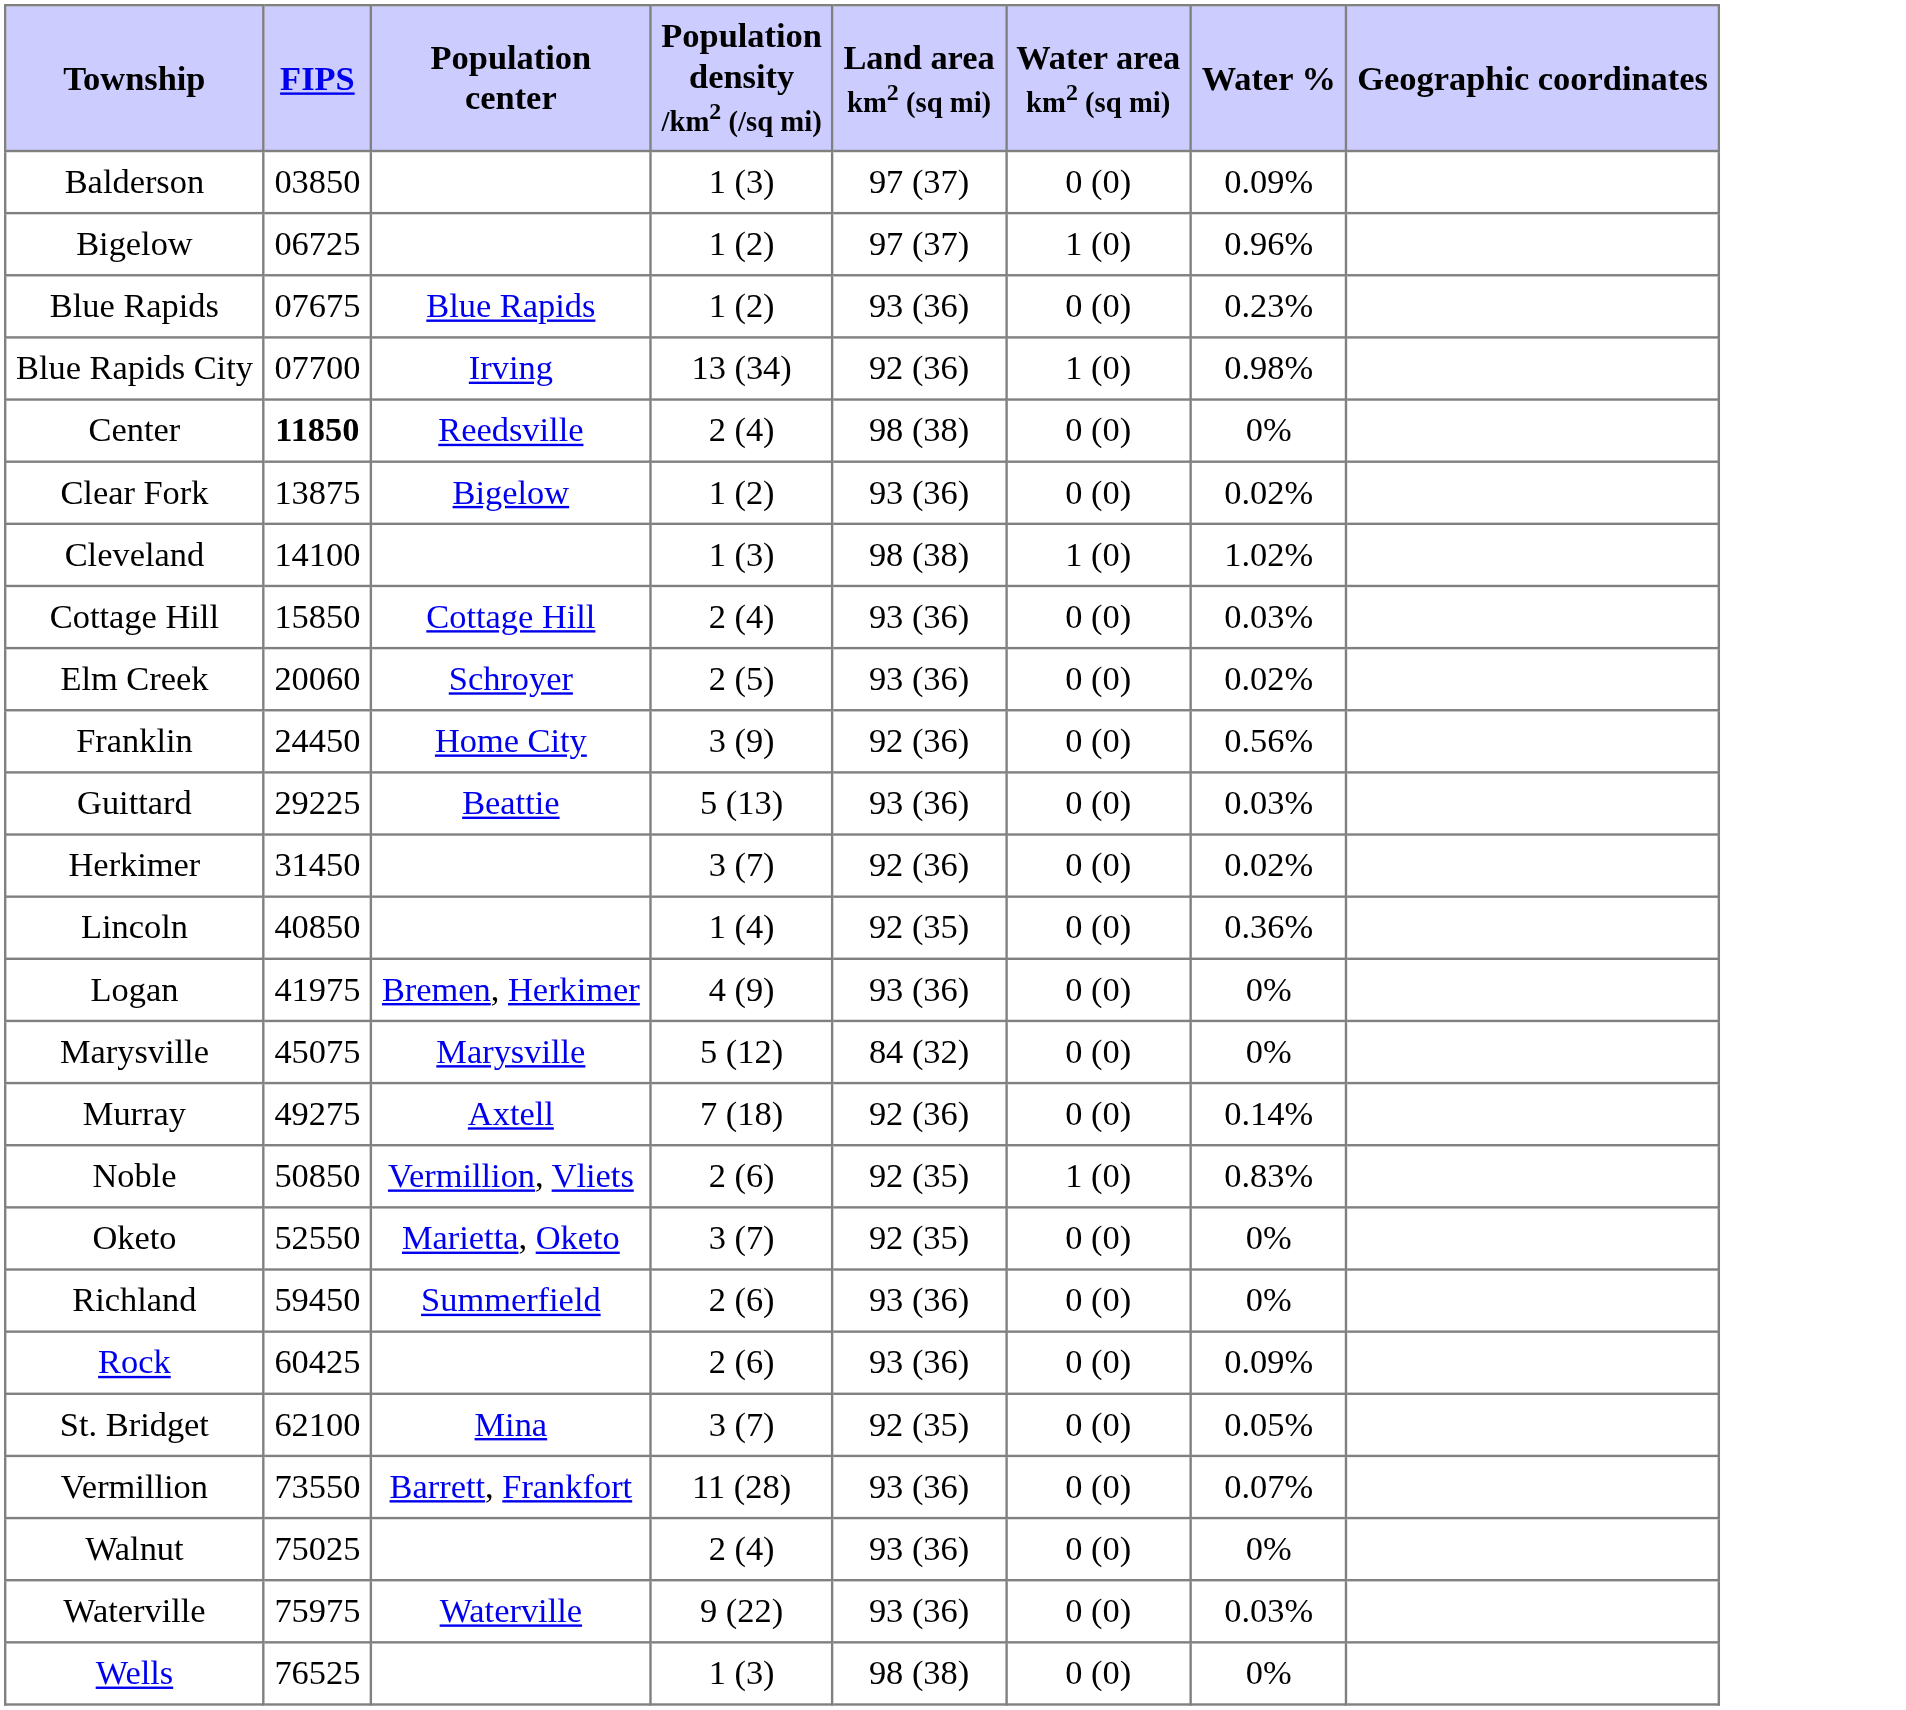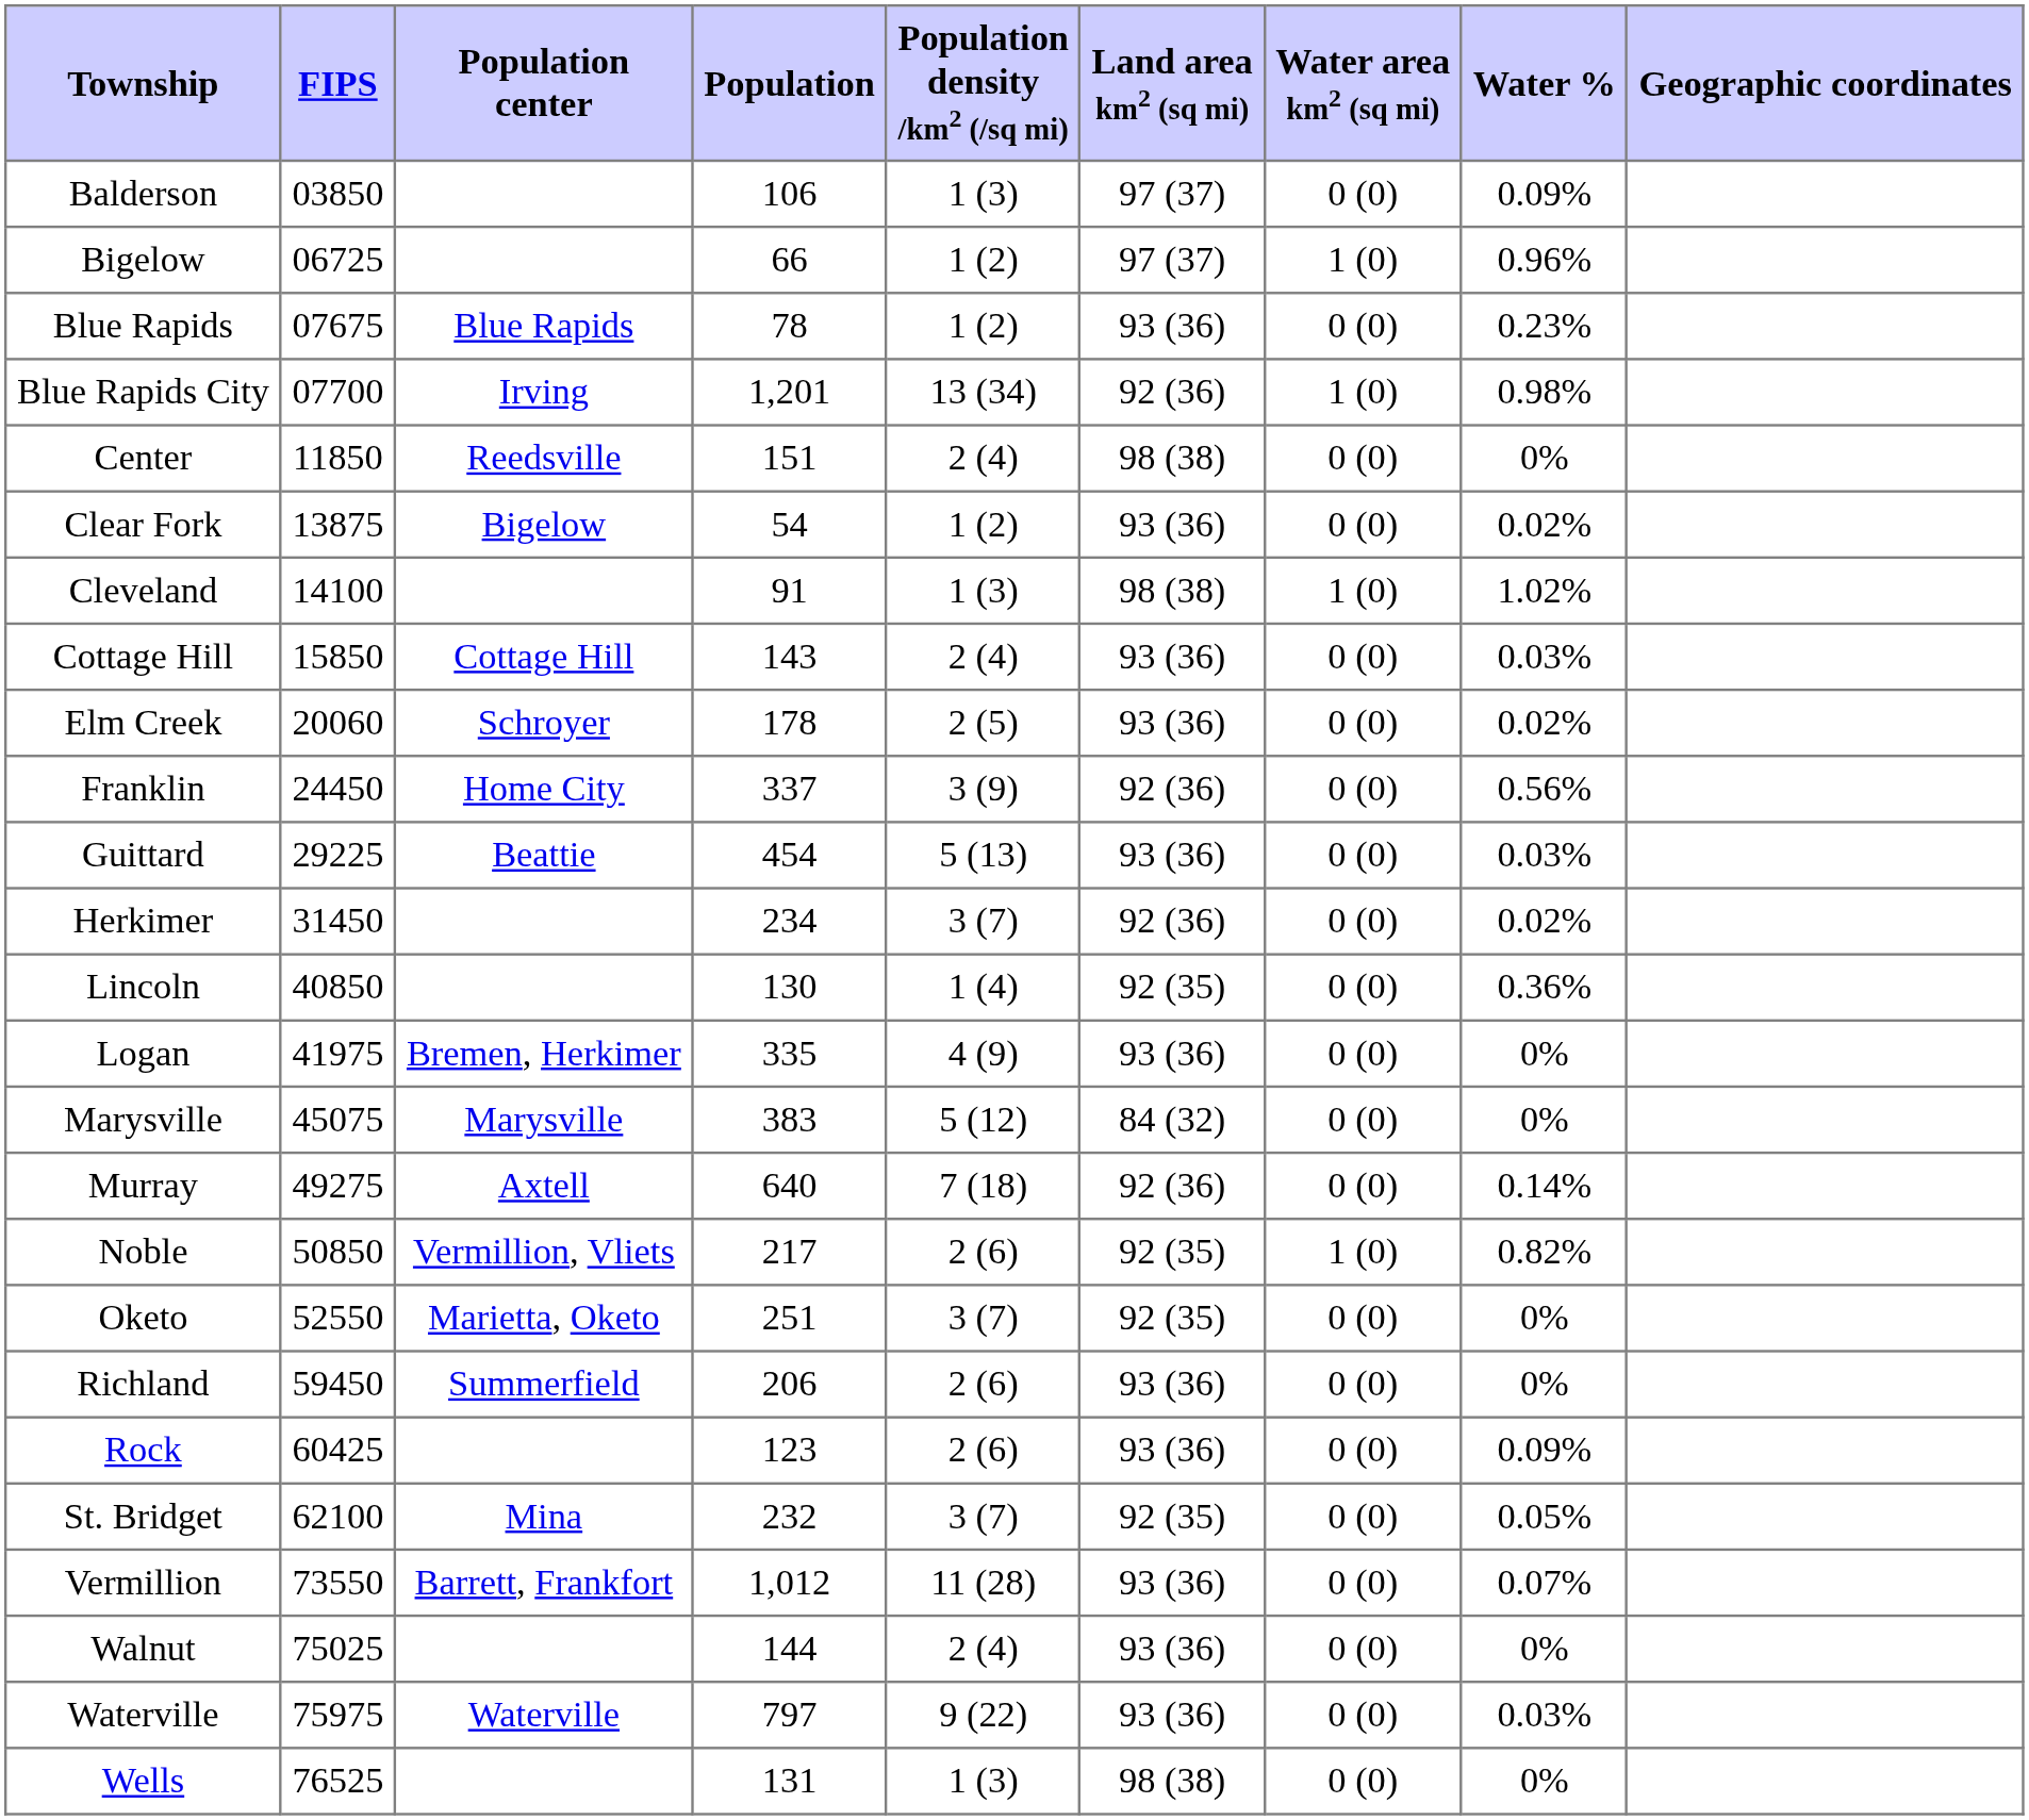+ column: Population | 106 | 66 | 78 | 1,201 | 151 | 54 | 91 | 143 | 178 | 337 | 454 | 234 | 130 | 335 | 383 | 640 | 217 | 251 | 206 | 123 | 232 | 1,012 | 144 | 797 | 131
Center | FIPS: bold -> normal
Noble | Water %: 0.83% -> 0.82%
